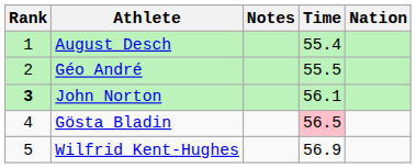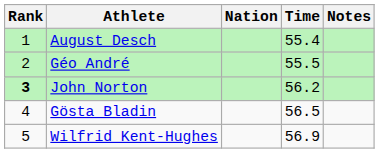columns swapped: Nation <-> Notes
John Norton | Time: 56.1 -> 56.2
Gösta Bladin | Time: pink background -> no background
